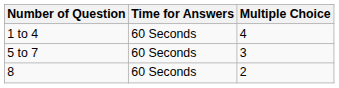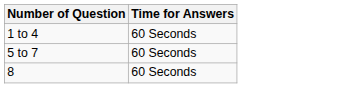- column: Multiple Choice | 4 | 3 | 2
